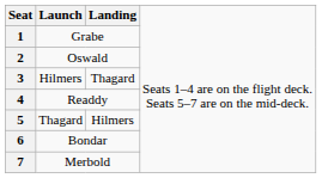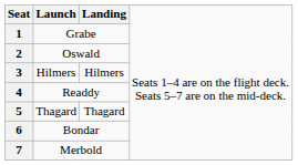3 | column 3: Thagard -> Hilmers
5 | column 3: Hilmers -> Thagard
